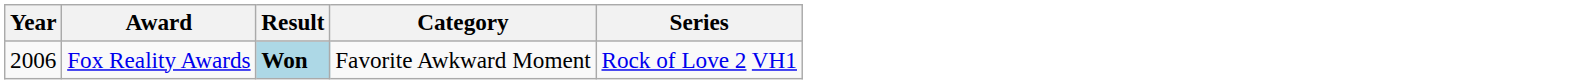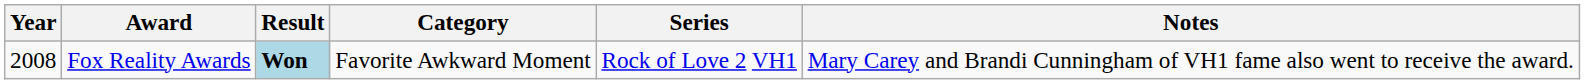+ column: Notes | Mary Carey and Brandi Cunningham of VH1 fame also went to receive the award.
Fox Reality Awards | Year: 2006 -> 2008
